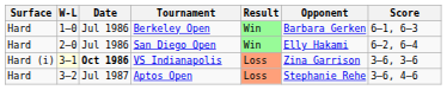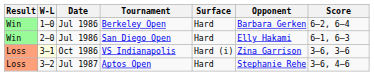columns swapped: Result <-> Surface
Berkeley Open | Score: 6–1, 6–3 -> 6–2, 6–4
San Diego Open | Score: 6–2, 6–4 -> 6–1, 6–3
VS Indianapolis | Date: bold -> normal
